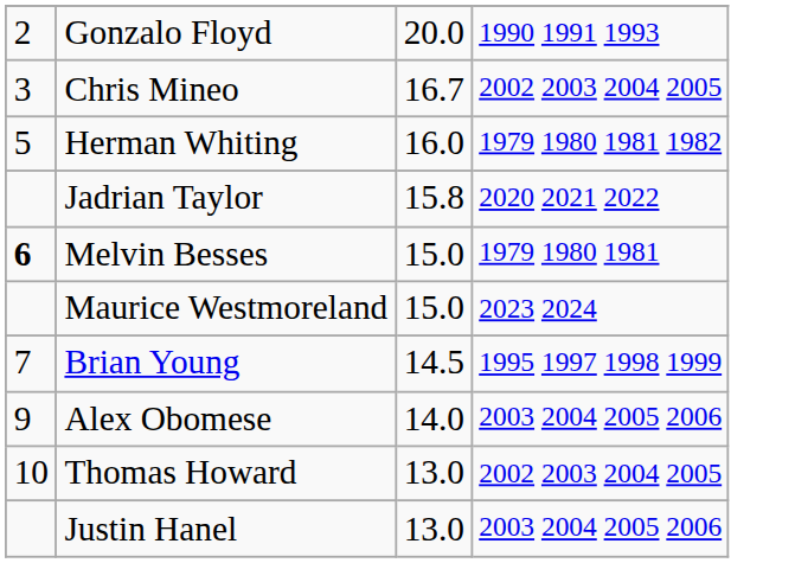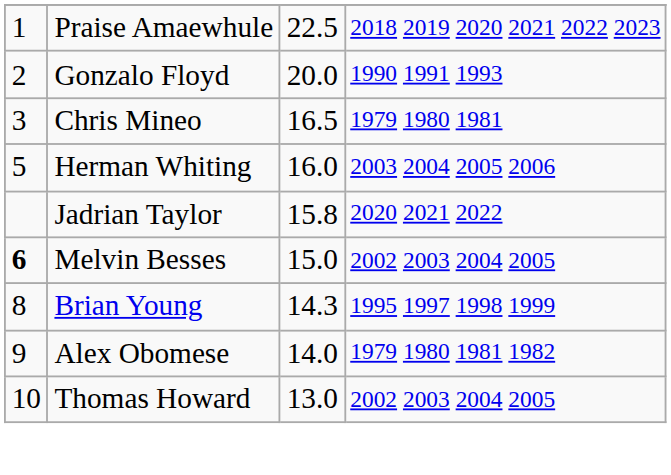+ row: 1 | Praise Amaewhule | 22.5 | 2018 2019 2020 2021 2022 2023
Chris Mineo | column 3: 16.7 -> 16.5
Chris Mineo | column 4: 2002 2003 2004 2005 -> 1979 1980 1981
Herman Whiting | column 4: 1979 1980 1981 1982 -> 2003 2004 2005 2006
Melvin Besses | column 4: 1979 1980 1981 -> 2002 2003 2004 2005
- row: Maurice Westmoreland | 15.0 | 2023 2024
Brian Young | column 1: 7 -> 8
Brian Young | column 3: 14.5 -> 14.3
Alex Obomese | column 4: 2003 2004 2005 2006 -> 1979 1980 1981 1982
- row: Justin Hanel | 13.0 | 2003 2004 2005 2006
